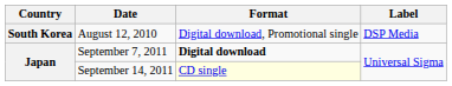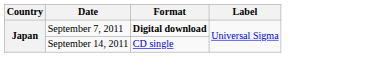- row: South Korea | August 12, 2010 | Digital download, Promotional single | DSP Media
September 14, 2011 | Format: lightyellow background -> no background
